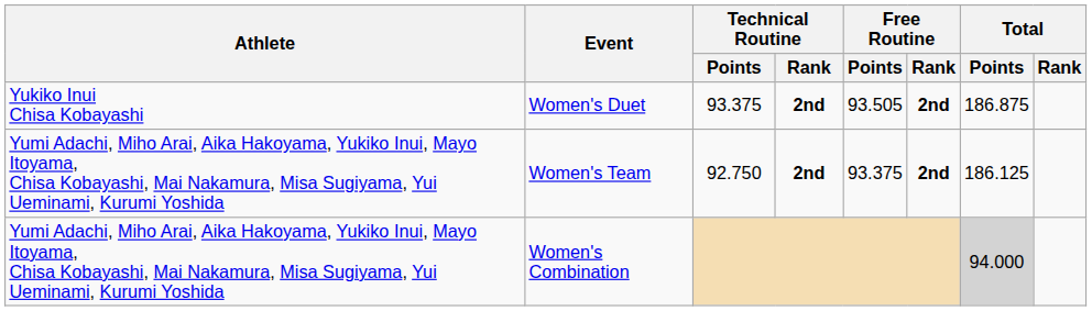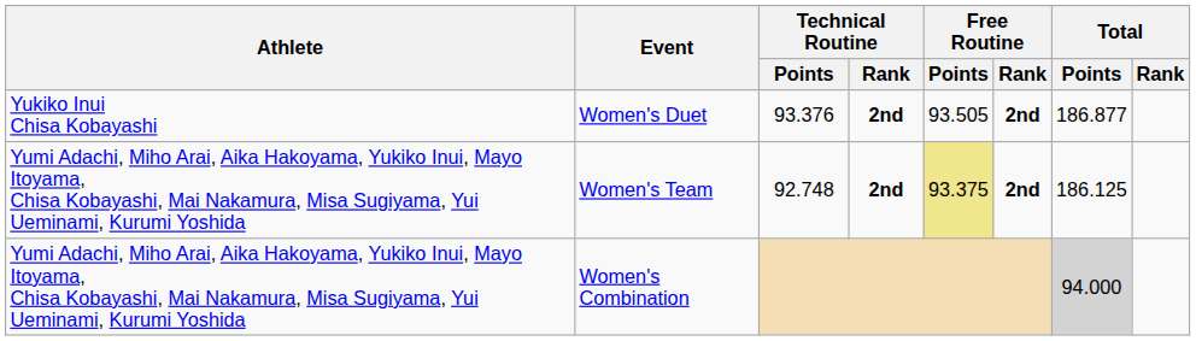Women's Duet | Technical Routine / Points: 93.375 -> 93.376
Women's Duet | Total / Points: 186.875 -> 186.877
Women's Team | Technical Routine / Points: 92.750 -> 92.748
Women's Team | Free Routine / Points: no background -> khaki background
